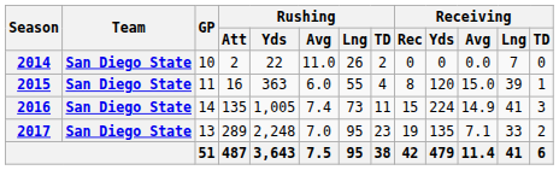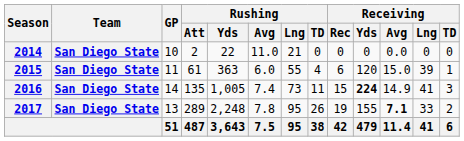2014 | Rushing / Lng: 26 -> 21
2014 | Rushing / TD: 2 -> 0
2014 | Receiving / Lng: 7 -> 0
2015 | Rushing / Att: 16 -> 61
2015 | Receiving / Rec: 8 -> 6
2016 | Receiving / Yds: normal -> bold
2017 | Rushing / Avg: 7.0 -> 7.8
2017 | Rushing / TD: 23 -> 26
2017 | Receiving / Yds: 135 -> 155
2017 | Receiving / Avg: normal -> bold
